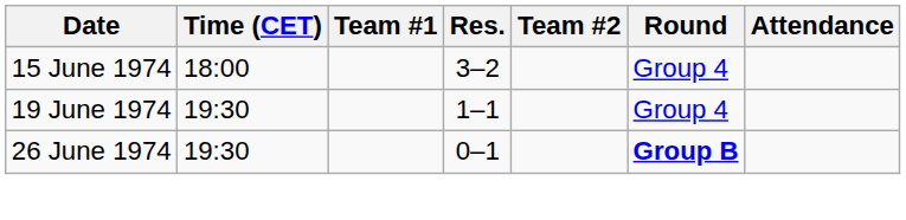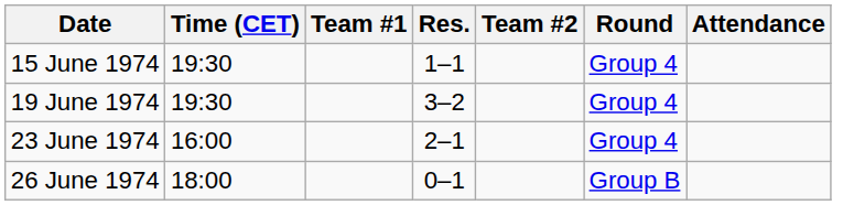15 June 1974 | Time (CET): 18:00 -> 19:30
15 June 1974 | Res.: 3–2 -> 1–1
19 June 1974 | Res.: 1–1 -> 3–2
+ row: 23 June 1974 | 16:00 | 2–1 | Group 4
26 June 1974 | Time (CET): 19:30 -> 18:00
26 June 1974 | Round: bold -> normal
